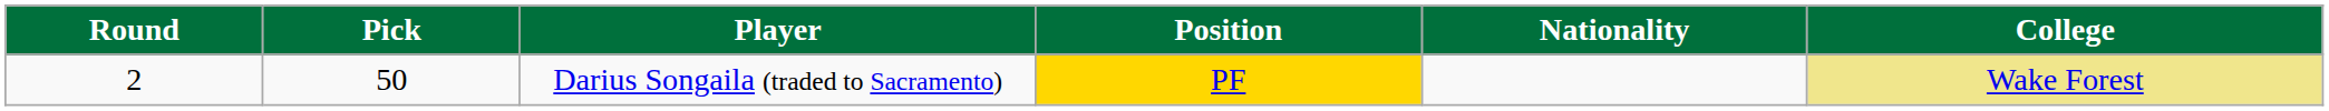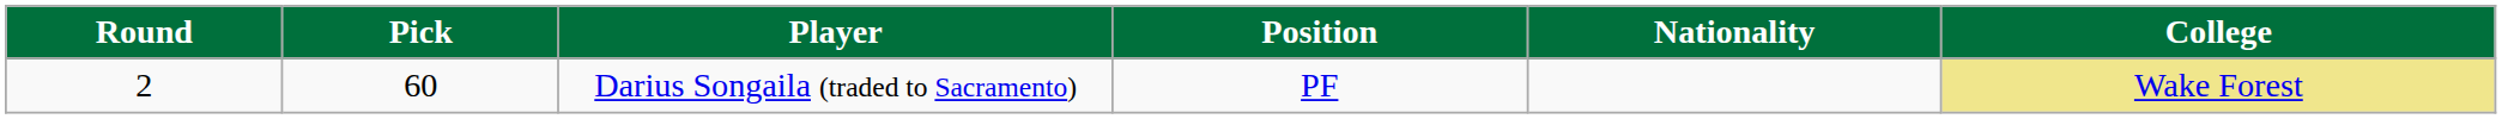Darius Songaila (traded to Sacramento) | Pick: 50 -> 60
Darius Songaila (traded to Sacramento) | Position: gold background -> no background
